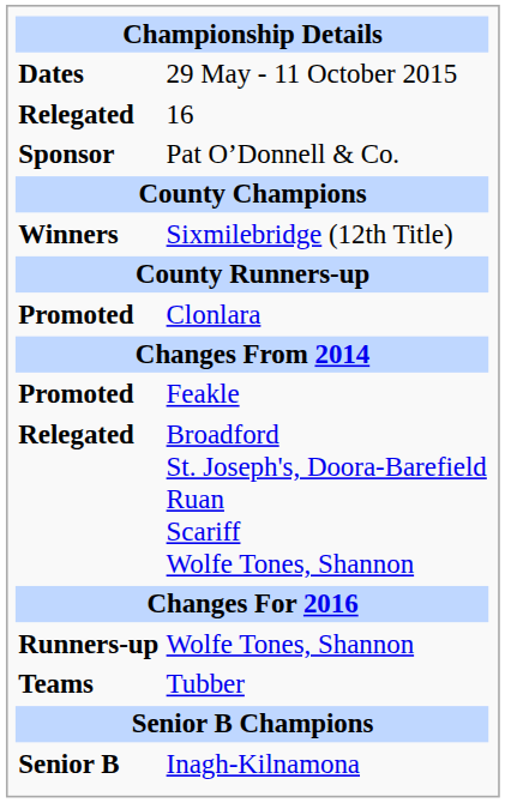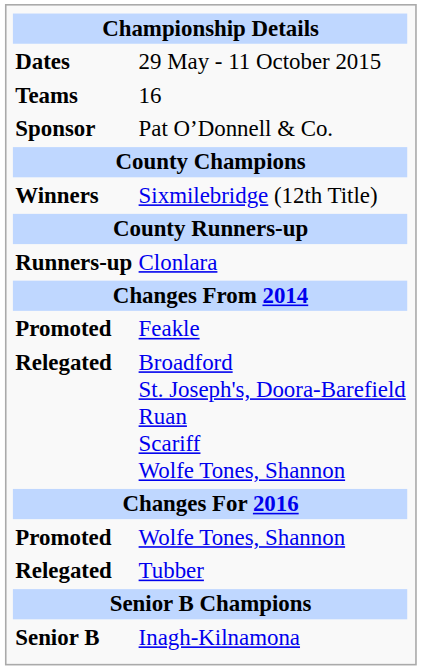16 | column 1: Relegated -> Teams
Clonlara | column 1: Promoted -> Runners-up
Wolfe Tones, Shannon | column 1: Runners-up -> Promoted
Tubber | column 1: Teams -> Relegated
